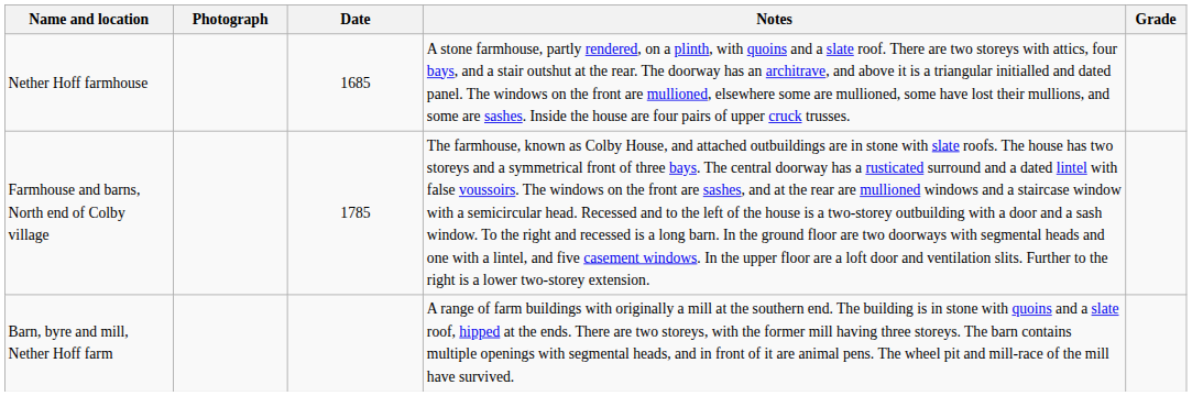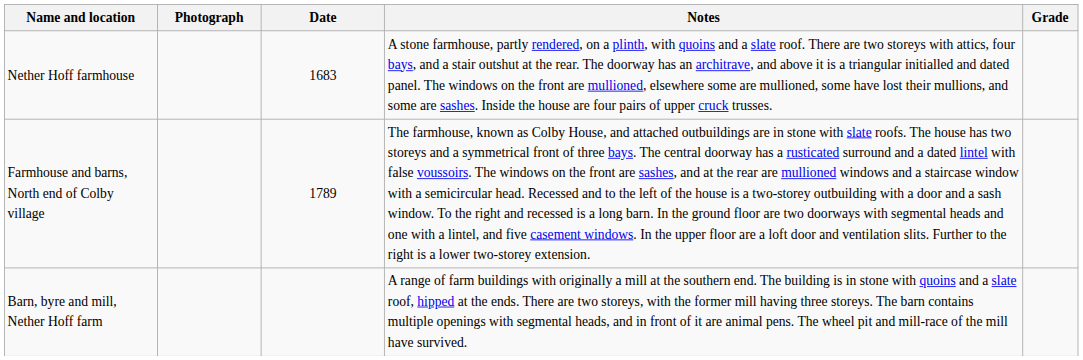Nether Hoff farmhouse | Date: 1685 -> 1683
Farmhouse and barns, North end of Colby village | Date: 1785 -> 1789
